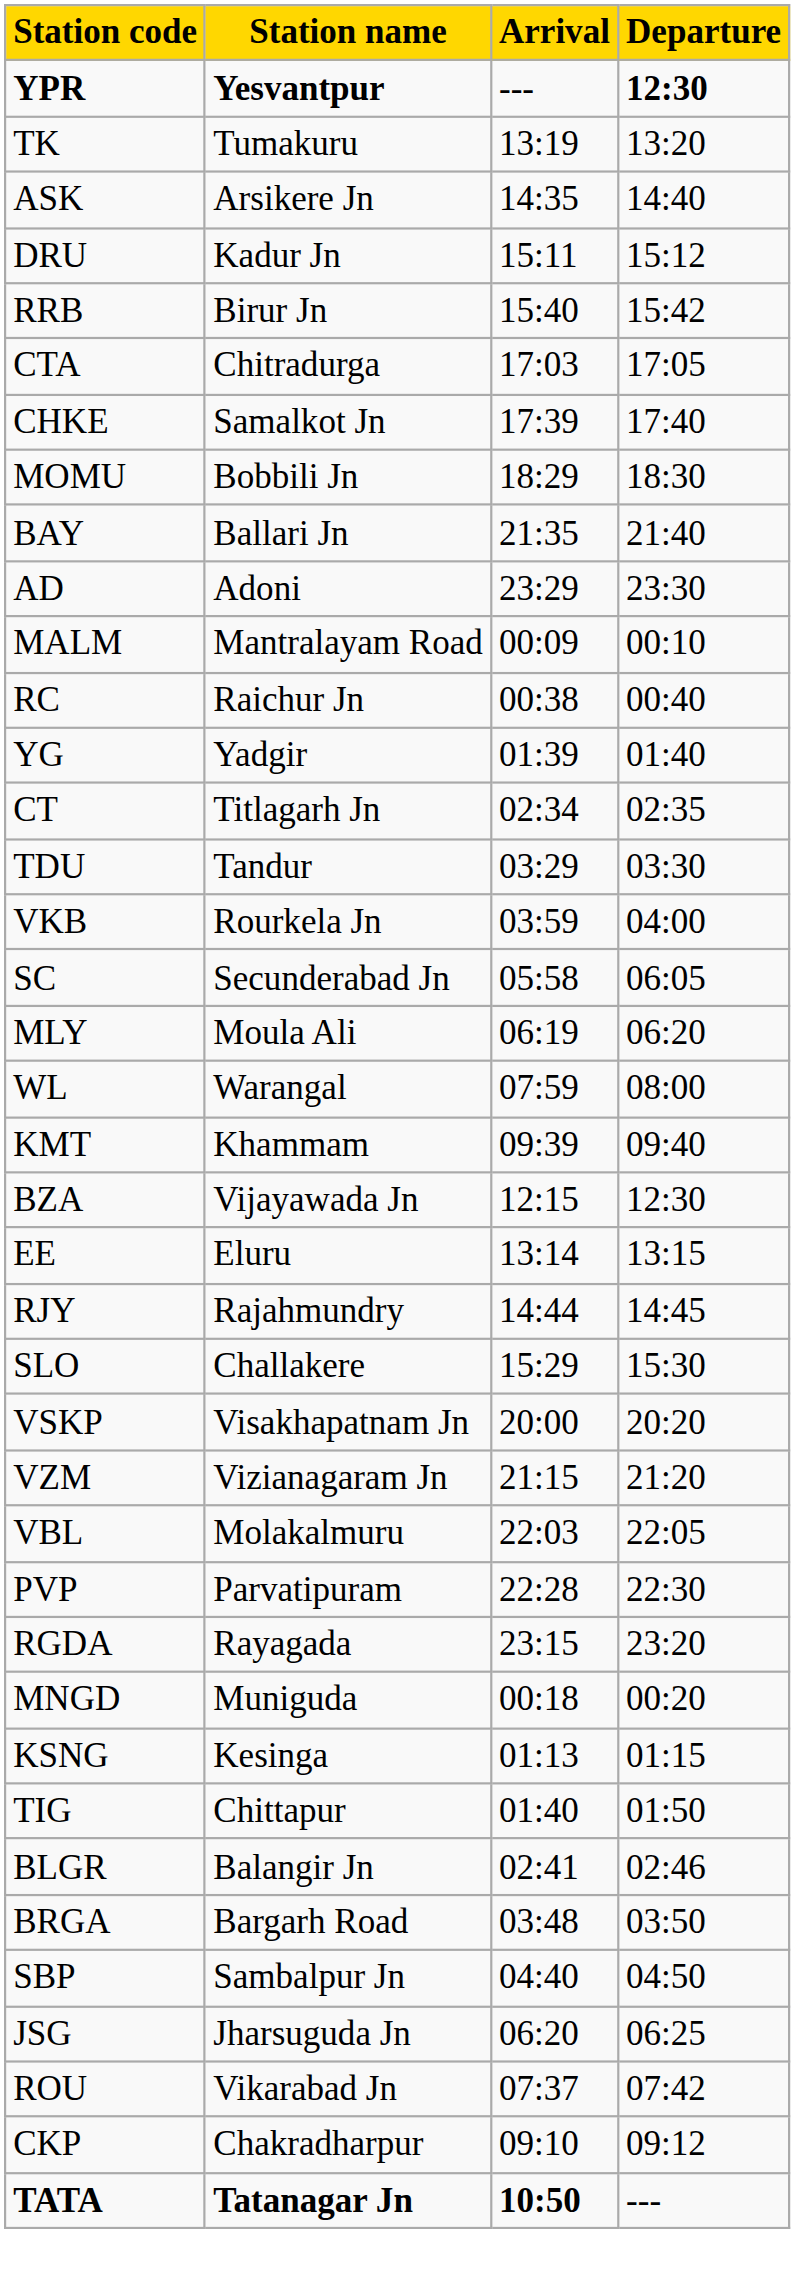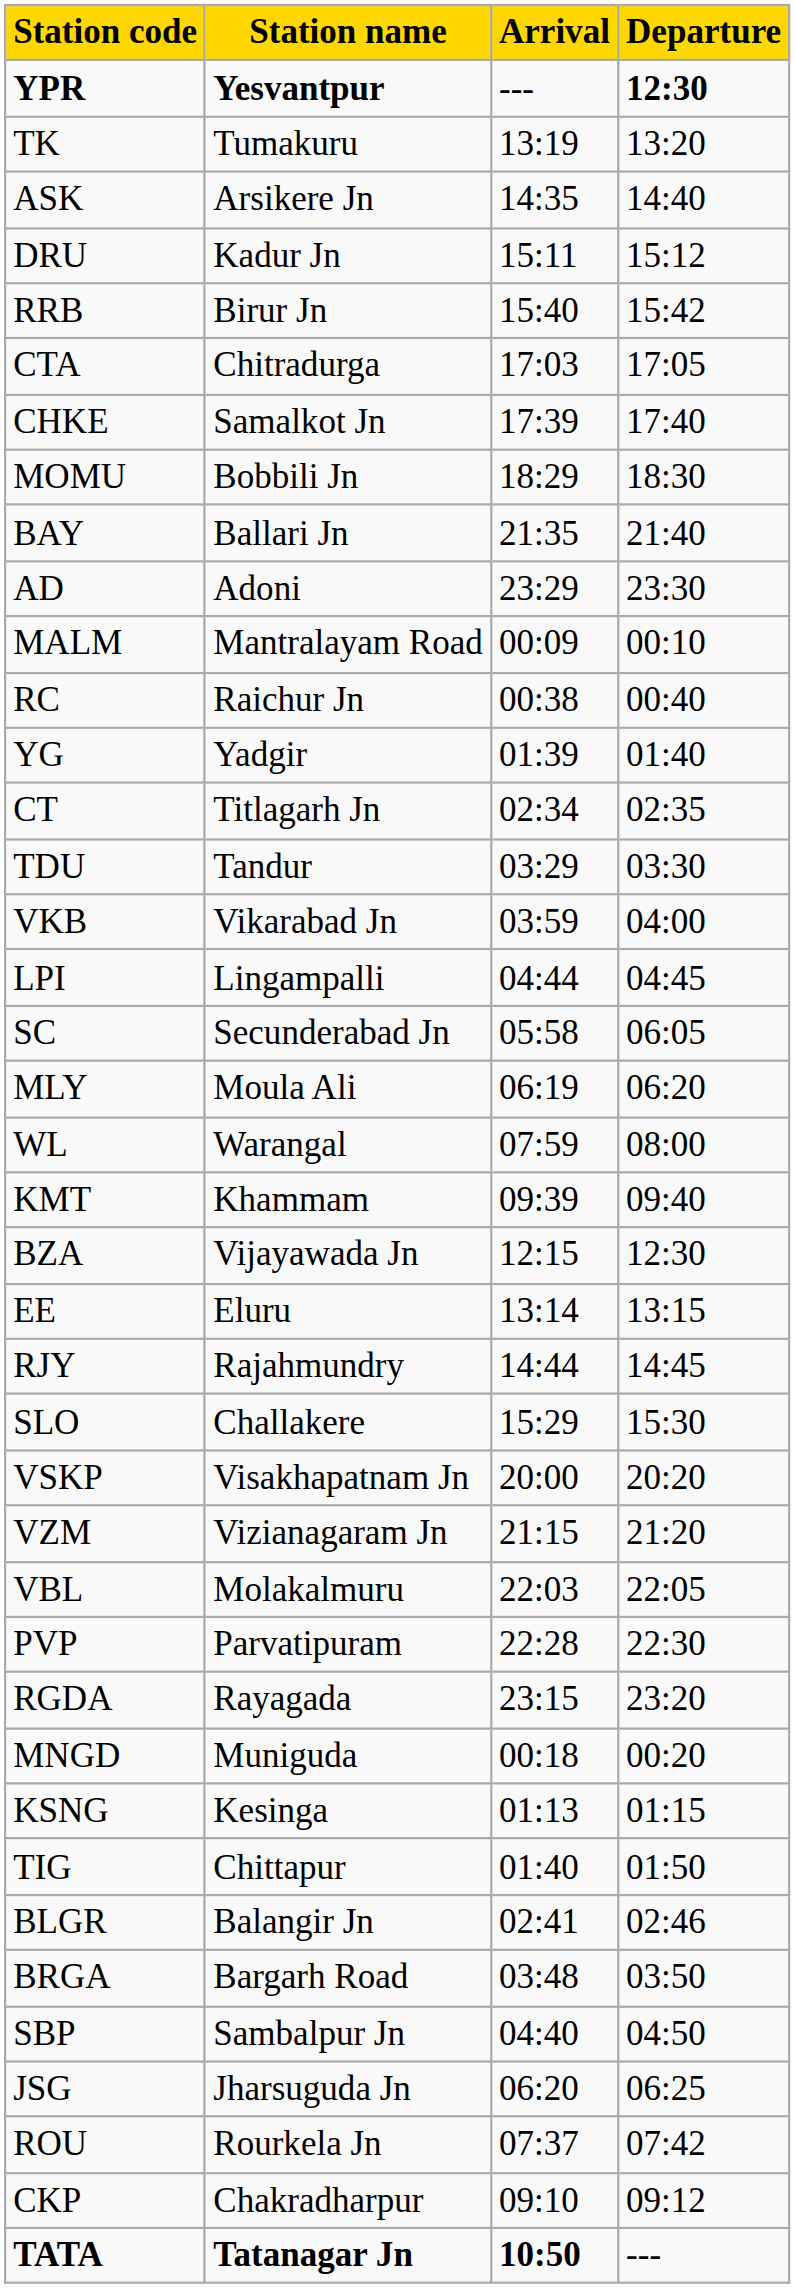VKB | Station name: Rourkela Jn -> Vikarabad Jn
+ row: LPI | Lingampalli | 04:44 | 04:45
ROU | Station name: Vikarabad Jn -> Rourkela Jn
